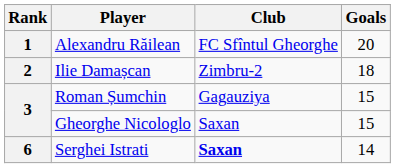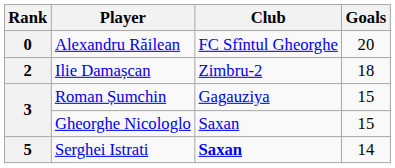Alexandru Răilean | Rank: 1 -> 0
Serghei Istrati | Rank: 6 -> 5
